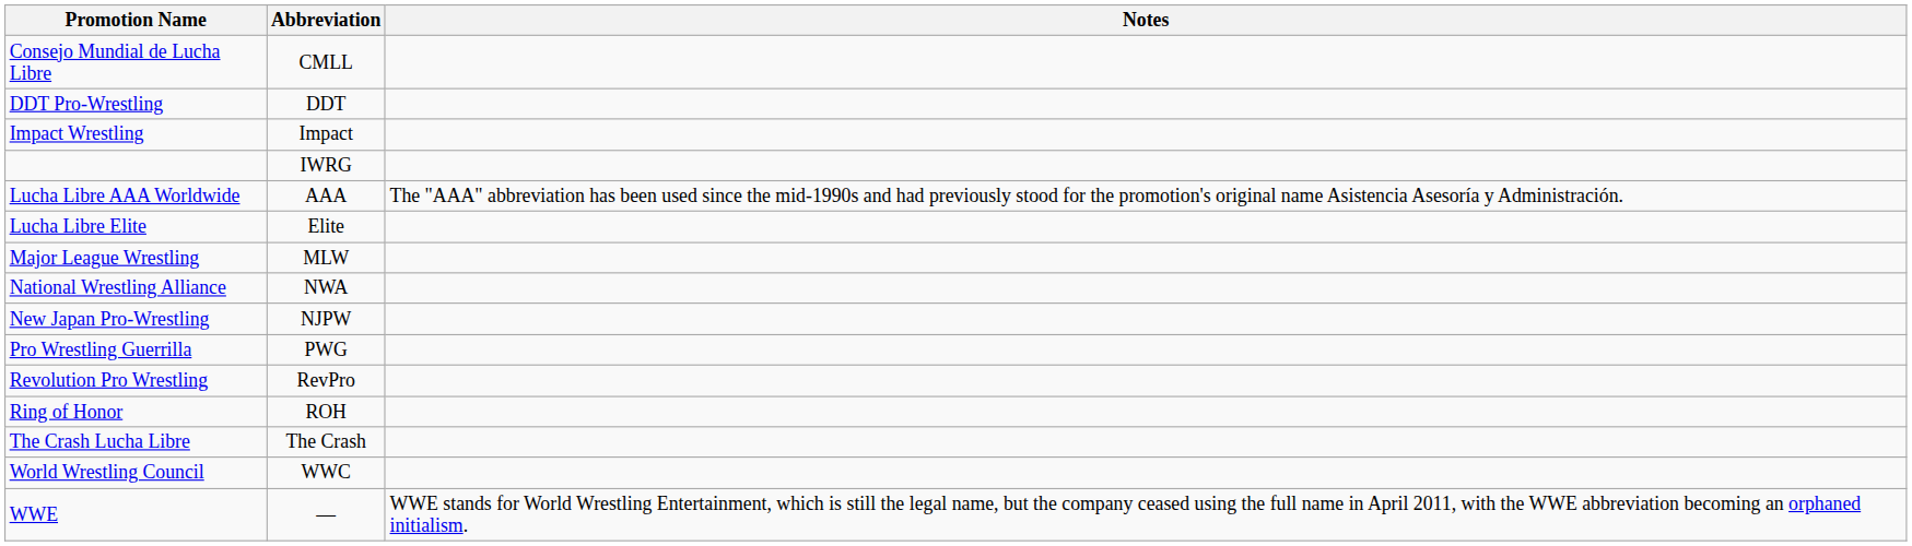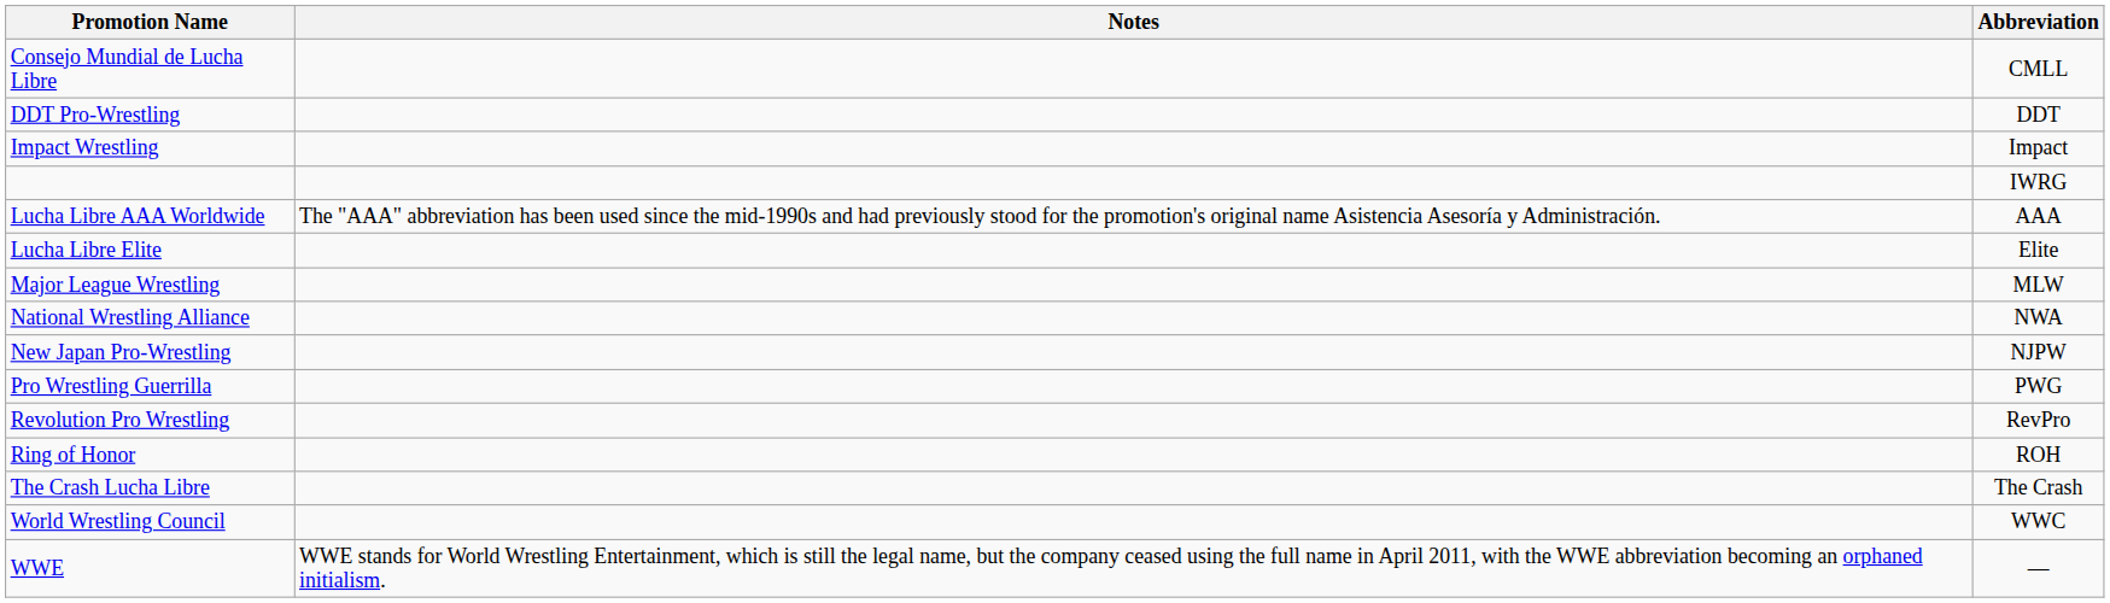columns swapped: Abbreviation <-> Notes
